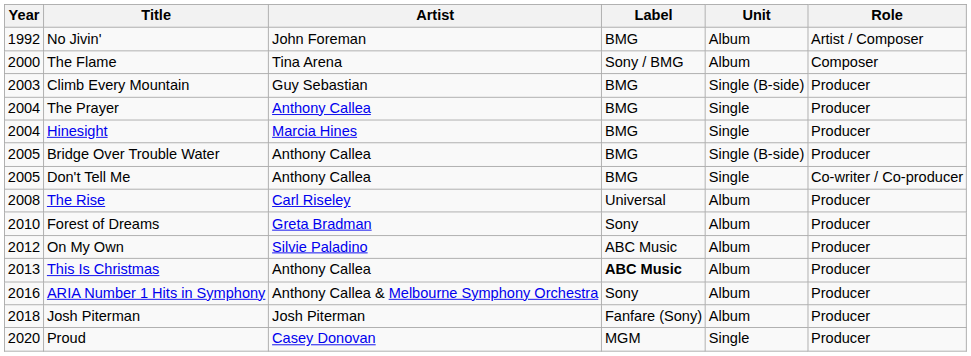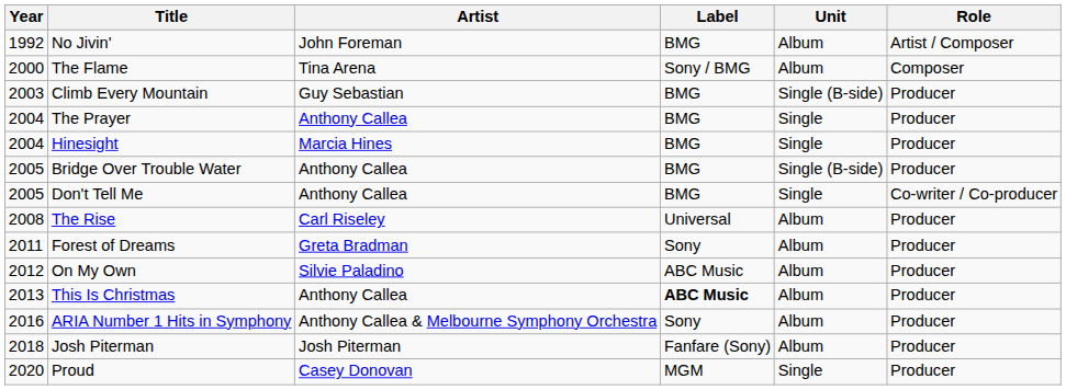Forest of Dreams | Year: 2010 -> 2011
